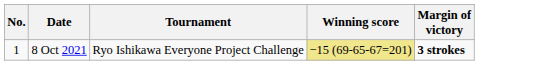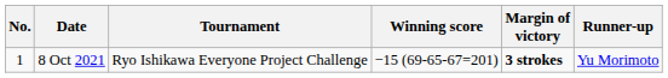+ column: Runner-up | Yu Morimoto
8 Oct 2021 | Winning score: khaki background -> no background
